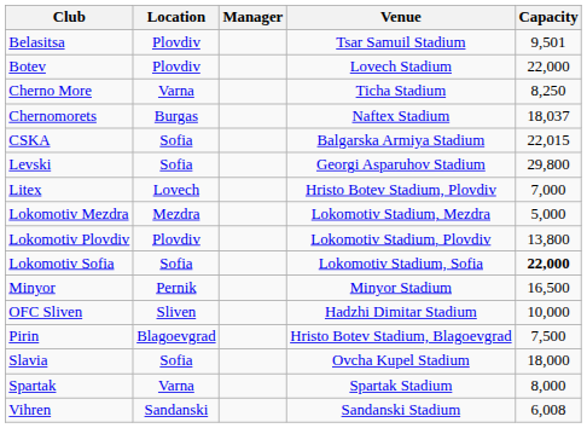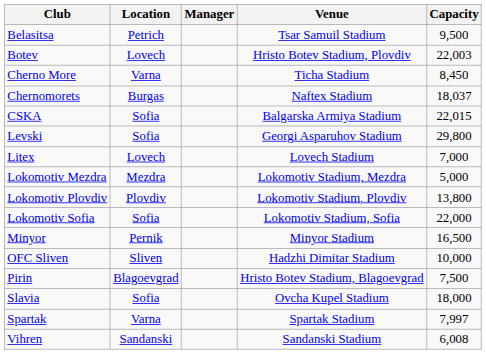Belasitsa | Location: Plovdiv -> Petrich
Belasitsa | Capacity: 9,501 -> 9,500
Botev | Location: Plovdiv -> Lovech
Botev | Venue: Lovech Stadium -> Hristo Botev Stadium, Plovdiv
Botev | Capacity: 22,000 -> 22,003
Cherno More | Capacity: 8,250 -> 8,450
Litex | Venue: Hristo Botev Stadium, Plovdiv -> Lovech Stadium
Lokomotiv Sofia | Capacity: bold -> normal
Spartak | Capacity: 8,000 -> 7,997
